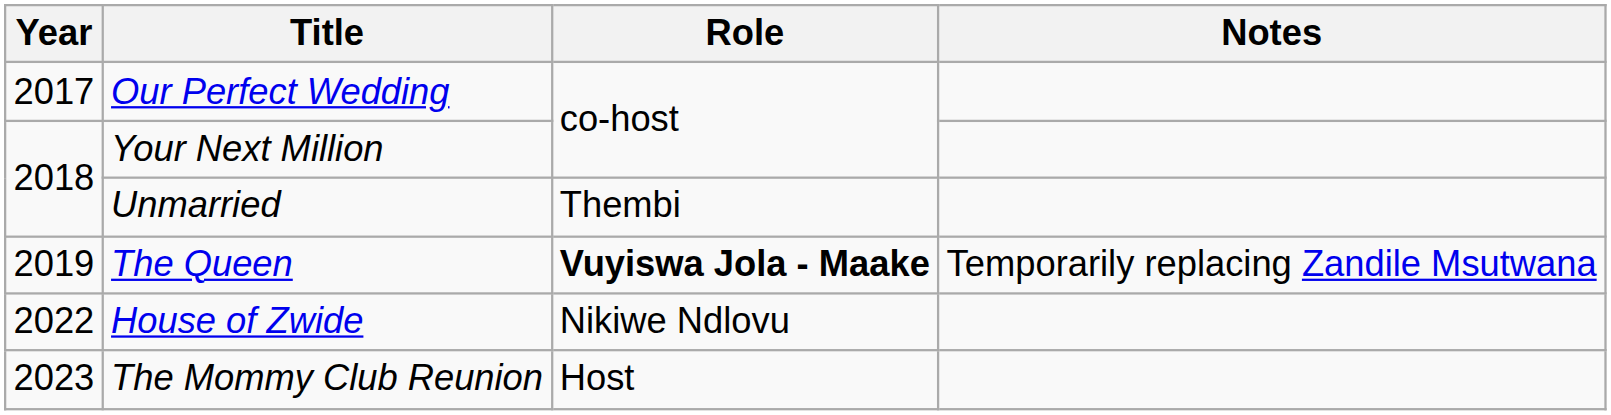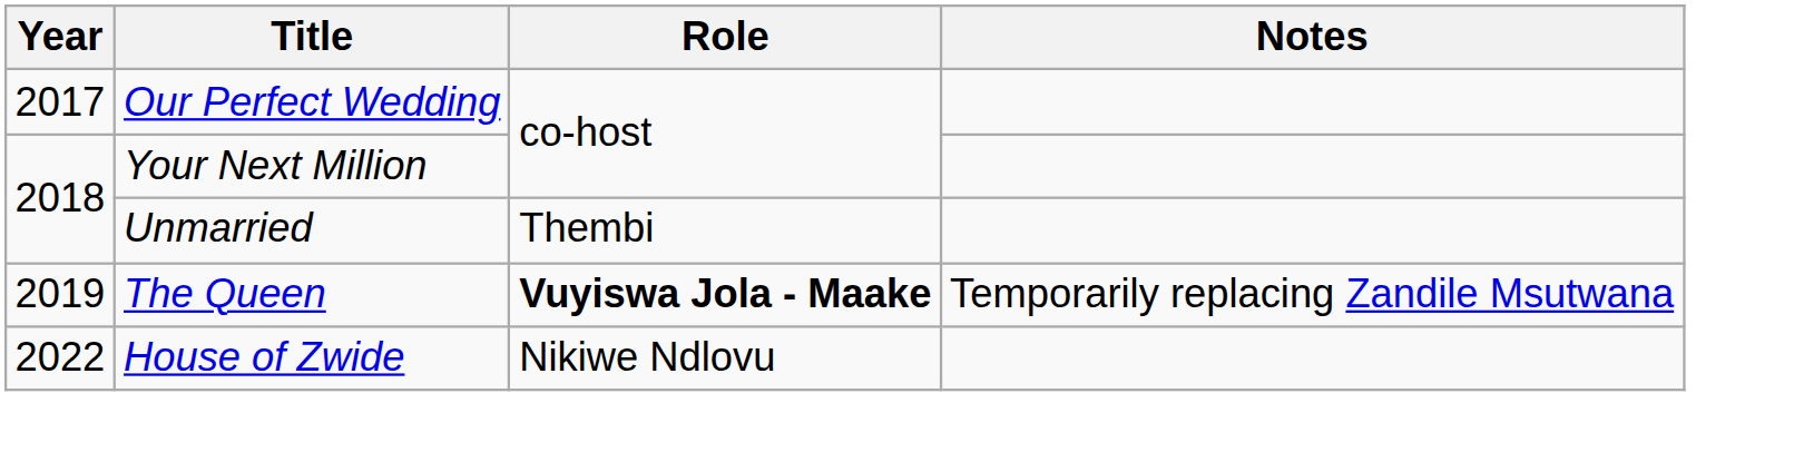- row: 2023 | The Mommy Club Reunion | Host
